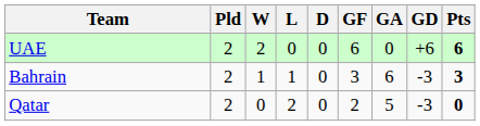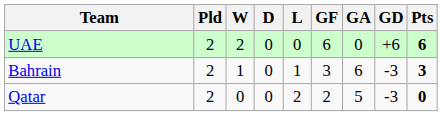columns swapped: D <-> L
